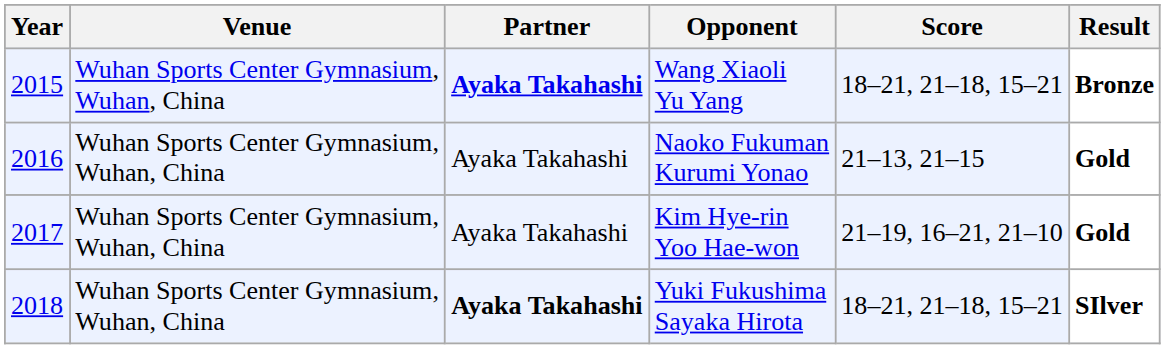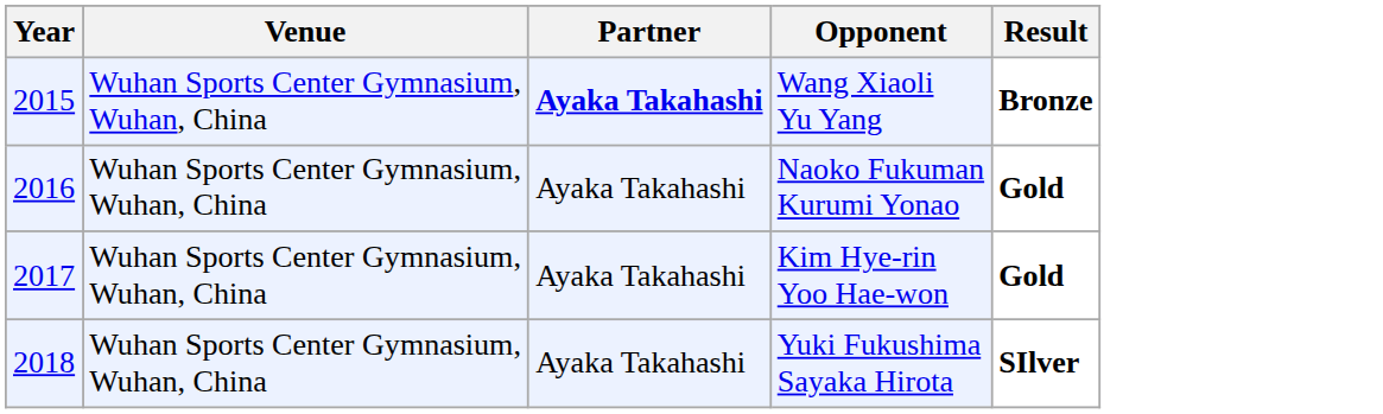- column: Score | 18–21, 21–18, 15–21 | 21–13, 21–15 | 21–19, 16–21, 21–10 | 18–21, 21–18, 15–21
Yuki Fukushima Sayaka Hirota | Partner: bold -> normal
